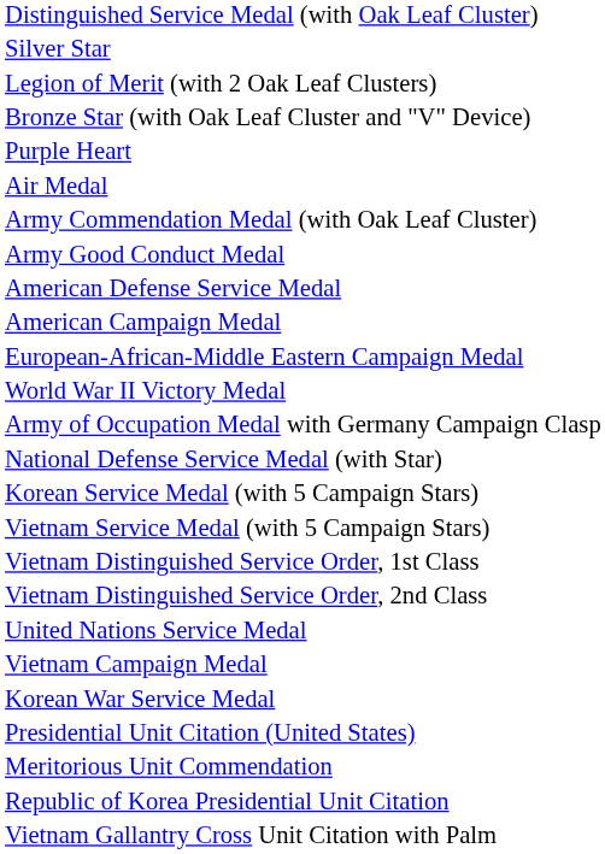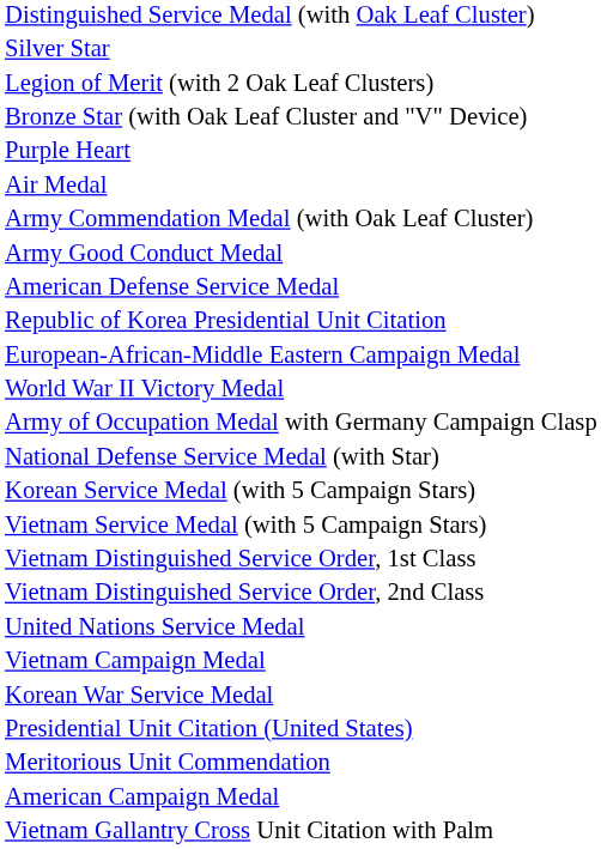rows swapped: American Campaign Medal <-> Republic of Korea Presidential Unit Citation
